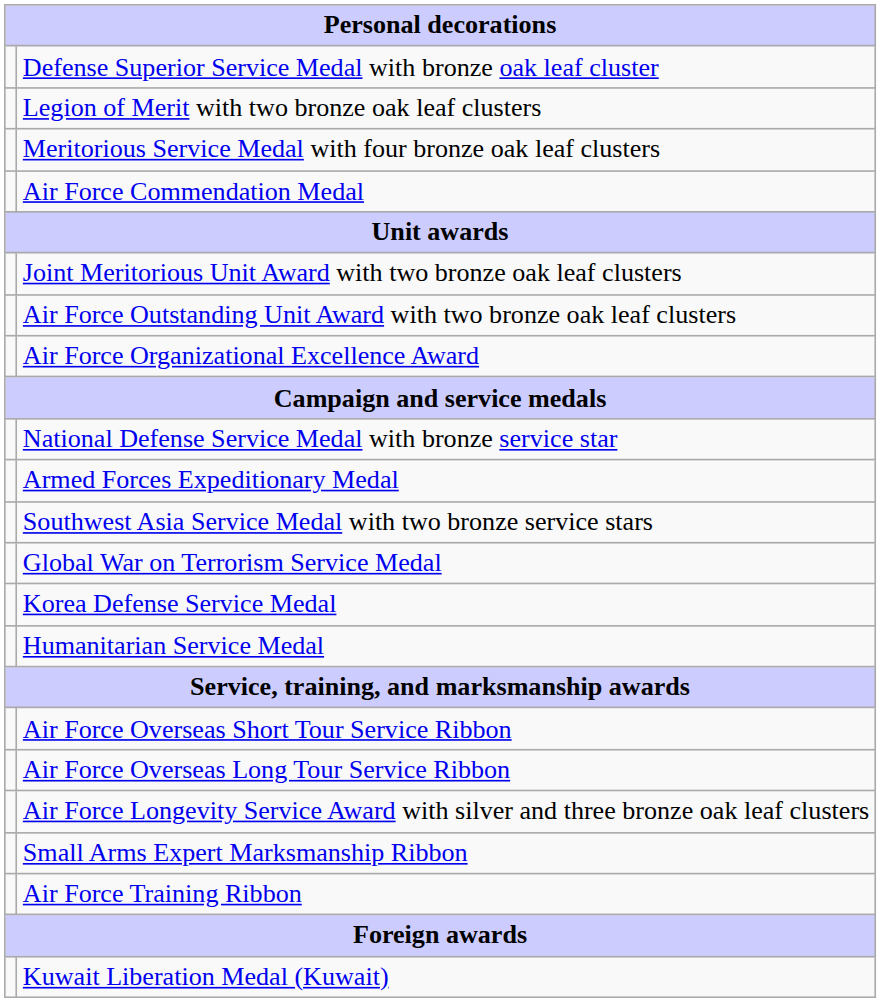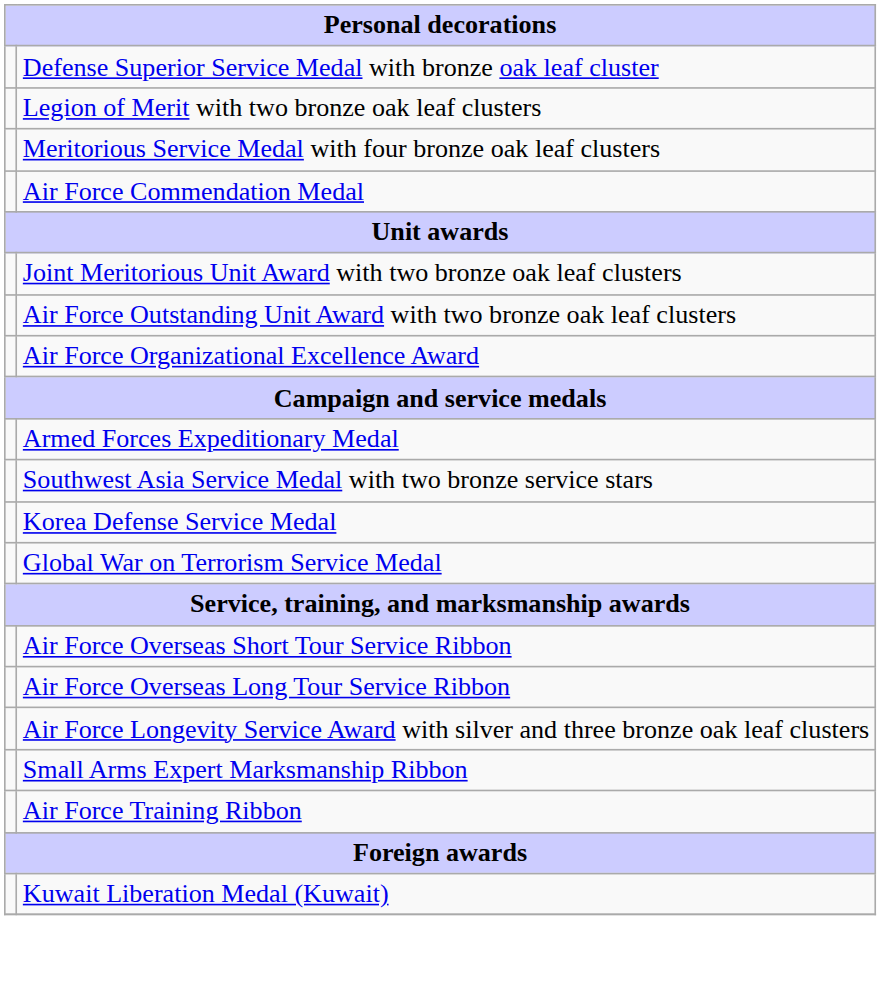- row: National Defense Service Medal with bronze service star
rows swapped: Global War on Terrorism Service Medal <-> Korea Defense Service Medal
- row: Humanitarian Service Medal
